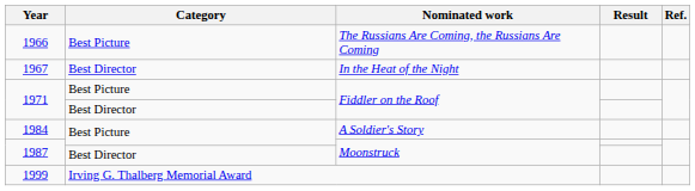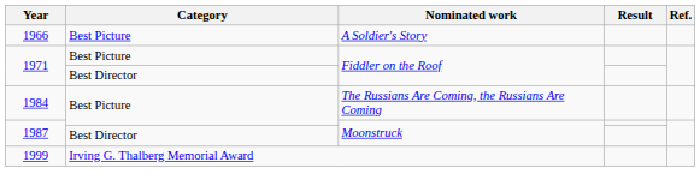1966 | Nominated work: The Russians Are Coming, the Russians Are Coming -> A Soldier's Story
- row: 1967 | Best Director | In the Heat of the Night
1984 | Nominated work: A Soldier's Story -> The Russians Are Coming, the Russians Are Coming
